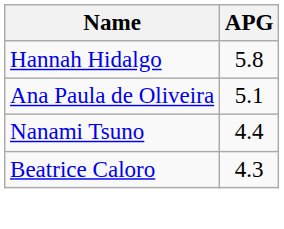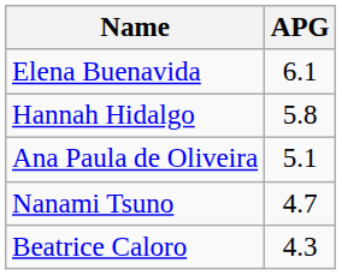+ row: Elena Buenavida | 6.1
Nanami Tsuno | APG: 4.4 -> 4.7
